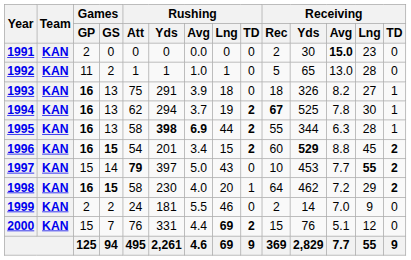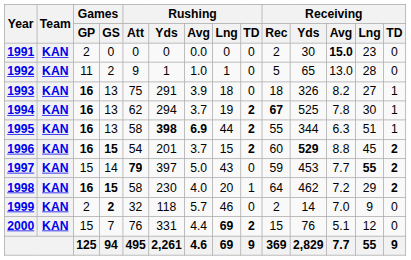1992 | Rushing / Att: 1 -> 9
1995 | Receiving / Lng: 28 -> 51
1996 | Rushing / Avg: 3.4 -> 3.7
1997 | Receiving / Rec: 10 -> 59
1999 | Games / GS: normal -> bold
1999 | Rushing / Att: 24 -> 32
1999 | Rushing / Yds: 181 -> 118
1999 | Rushing / Avg: 5.5 -> 5.7
